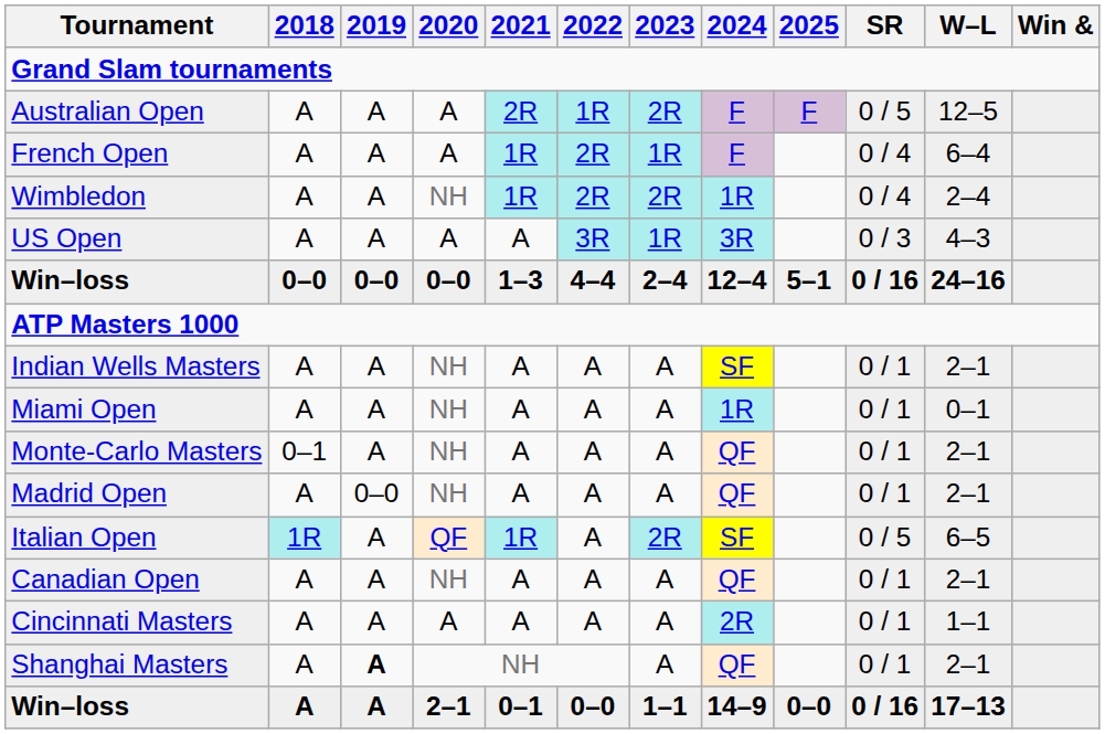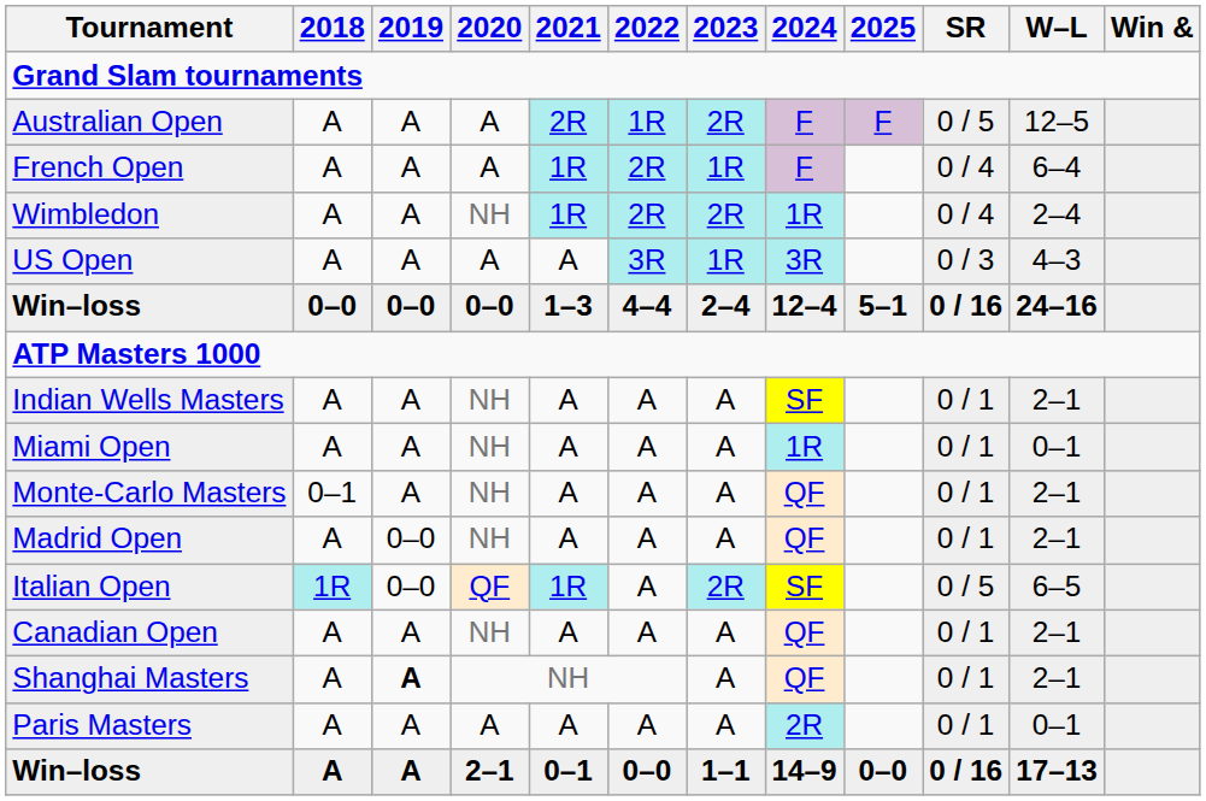Italian Open | 2019: A -> 0–0
- row: Cincinnati Masters | A | A | A | A | A | A | 2R | 0 / 1 | 1–1
+ row: Paris Masters | A | A | A | A | A | A | 2R | 0 / 1 | 0–1
